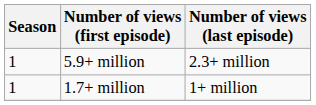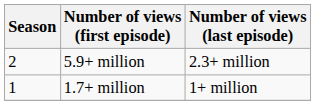5.9+ million | Season: 1 -> 2
